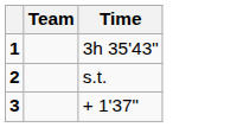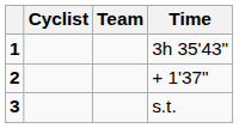+ column: Cyclist
2 | Time: s.t. -> + 1'37"
3 | Time: + 1'37" -> s.t.
